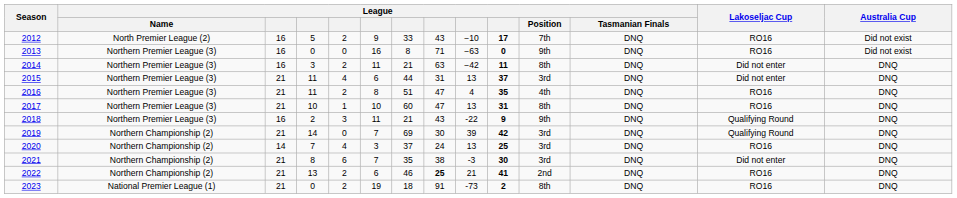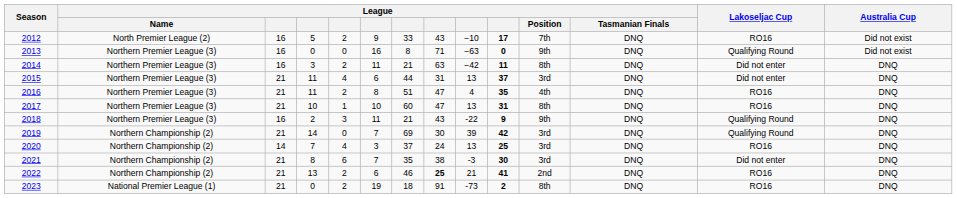2013 | Lakoseljac Cup: RO16 -> Qualifying Round
